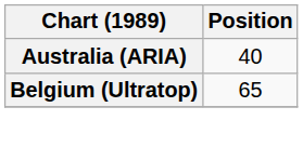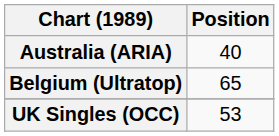+ row: UK Singles (OCC) | 53
